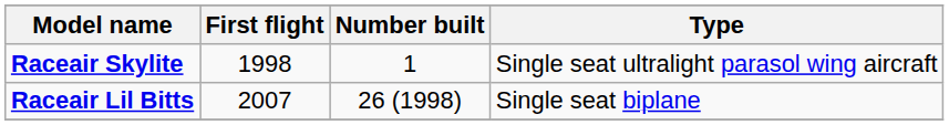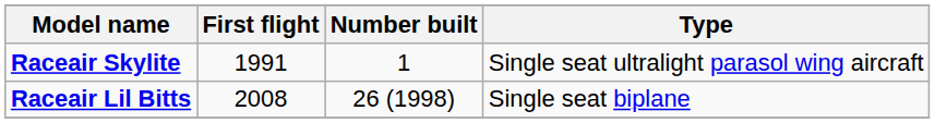Raceair Skylite | First flight: 1998 -> 1991
Raceair Lil Bitts | First flight: 2007 -> 2008
